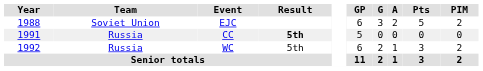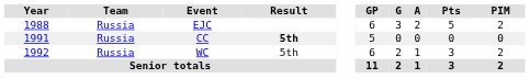EJC | Team: Soviet Union -> Russia
